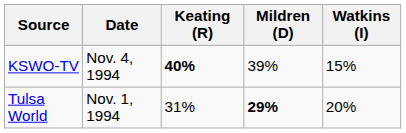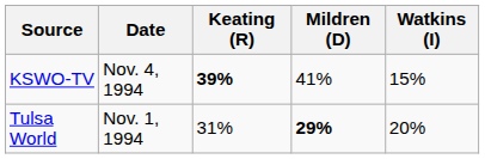KSWO-TV | Keating (R): 40% -> 39%
KSWO-TV | Mildren (D): 39% -> 41%
